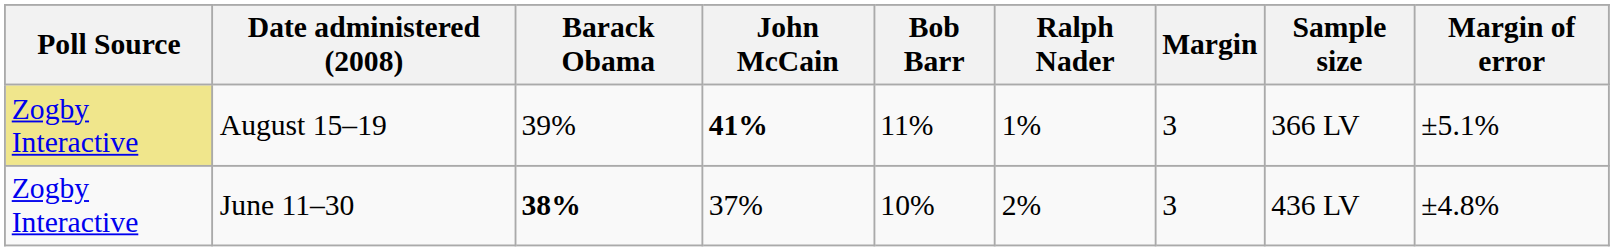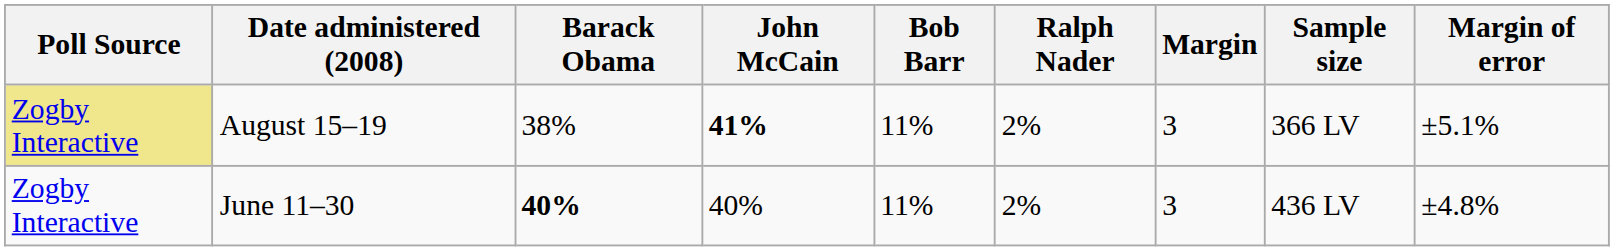August 15–19 | Barack Obama: 39% -> 38%
August 15–19 | Ralph Nader: 1% -> 2%
June 11–30 | Barack Obama: 38% -> 40%
June 11–30 | John McCain: 37% -> 40%
June 11–30 | Bob Barr: 10% -> 11%
